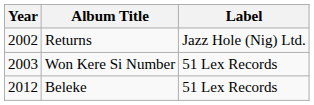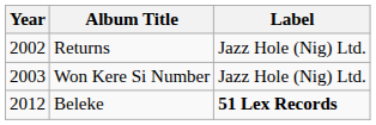Won Kere Si Number | Label: 51 Lex Records -> Jazz Hole (Nig) Ltd.
Beleke | Label: normal -> bold
